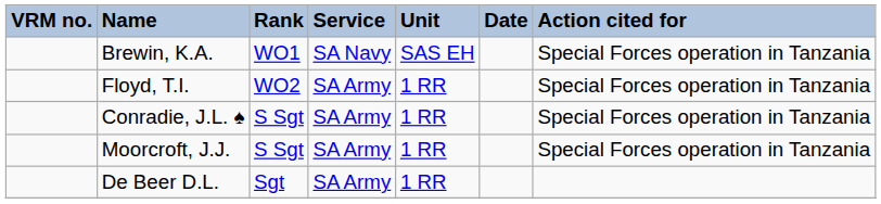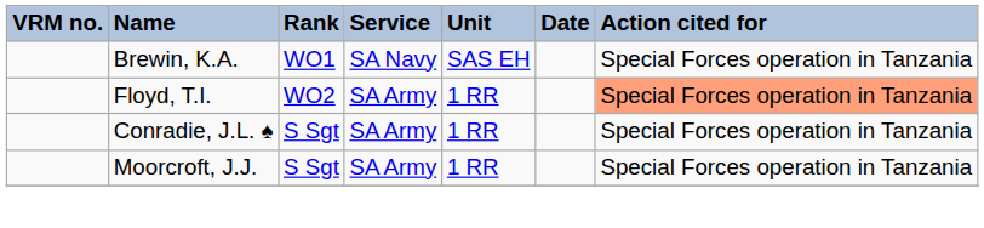Floyd, T.I. | Action cited for: no background -> lightsalmon background
- row: De Beer D.L. | Sgt | SA Army | 1 RR
